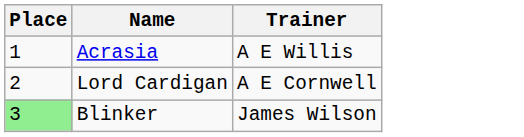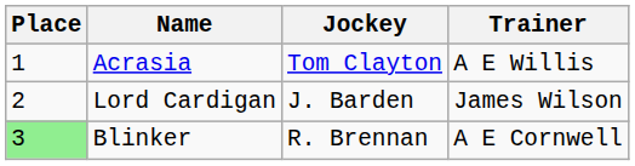+ column: Jockey | Tom Clayton | J. Barden | R. Brennan
Lord Cardigan | Trainer: A E Cornwell -> James Wilson
Blinker | Trainer: James Wilson -> A E Cornwell
